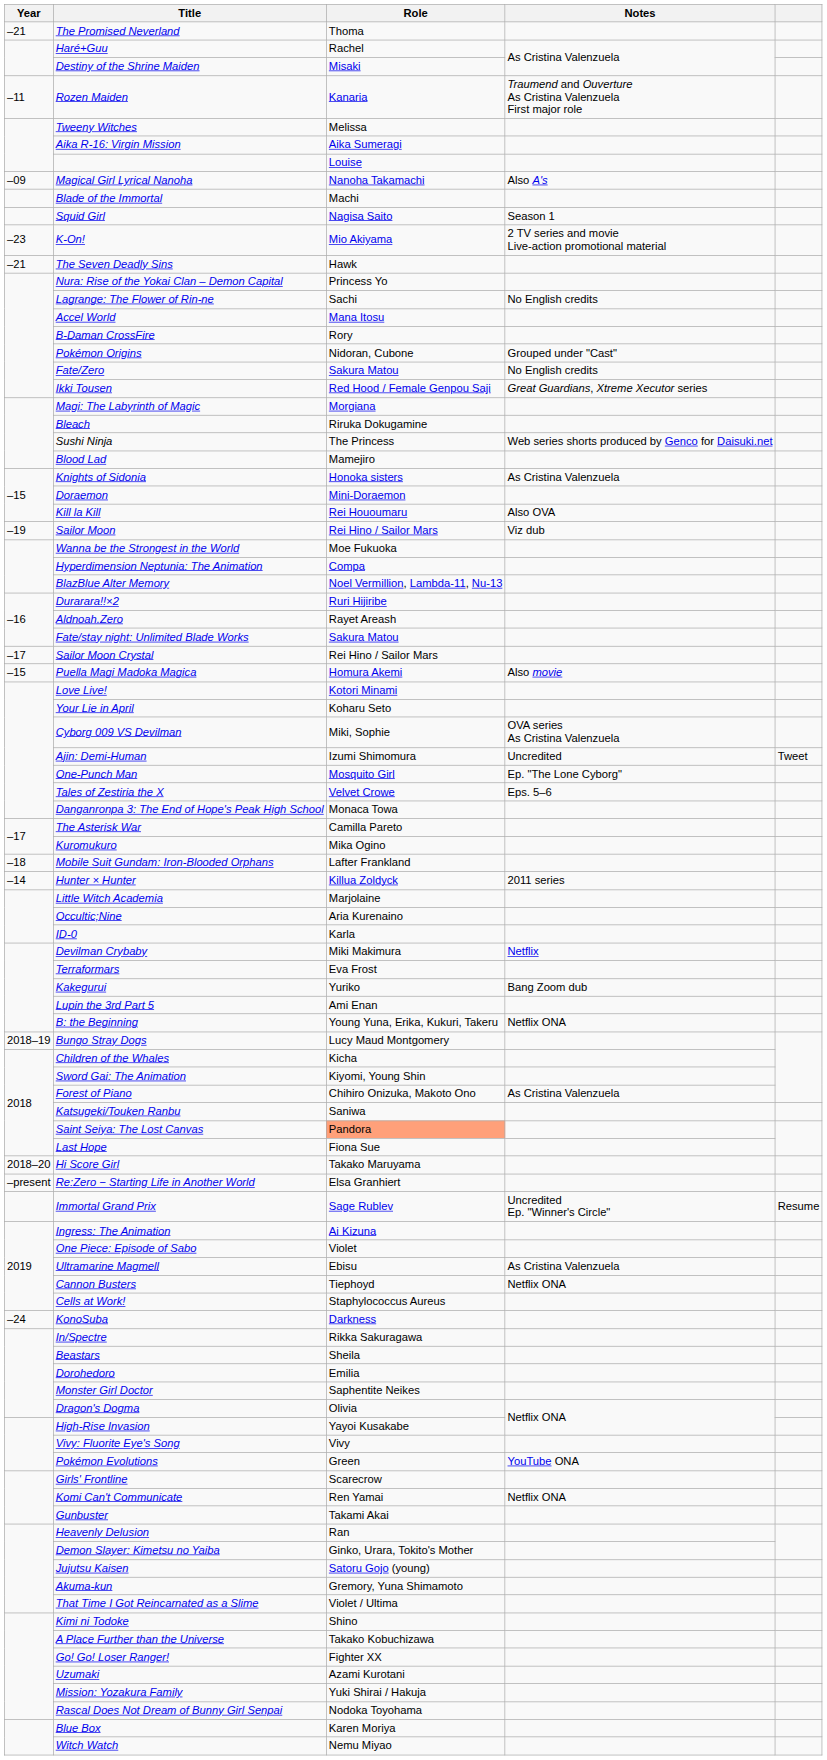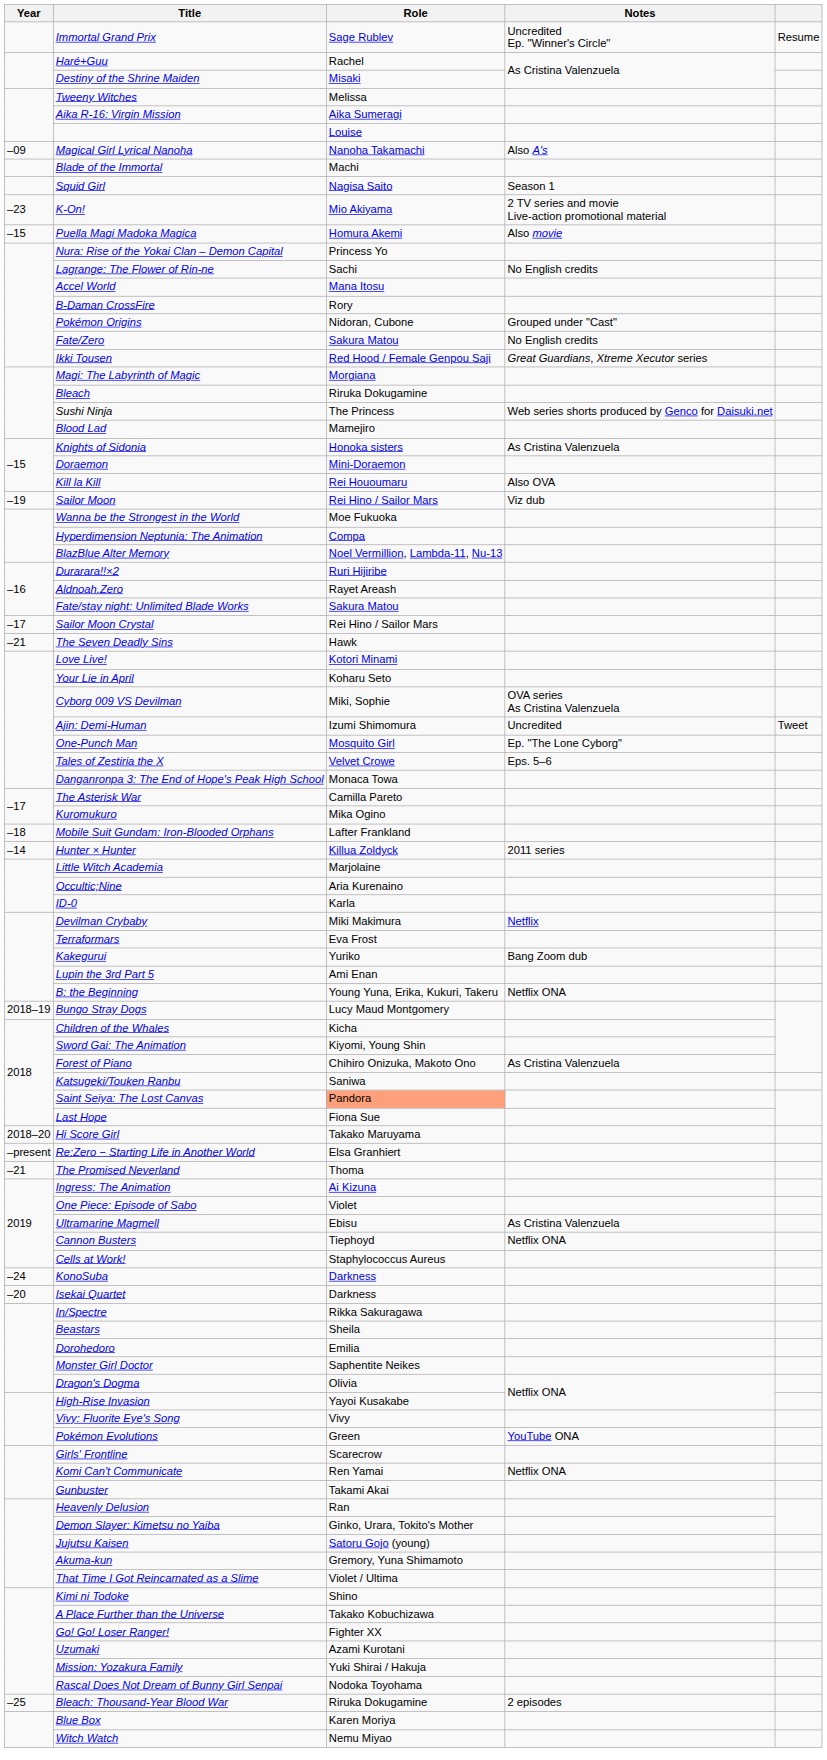rows swapped: Immortal Grand Prix <-> The Promised Neverland
- row: –11 | Rozen Maiden | Kanaria | Traumend and Ouverture As Cristina Valenzuela First major role
rows swapped: Puella Magi Madoka Magica <-> The Seven Deadly Sins
+ row: –20 | Isekai Quartet | Darkness
+ row: –25 | Bleach: Thousand-Year Blood War | Riruka Dokugamine | 2 episodes
